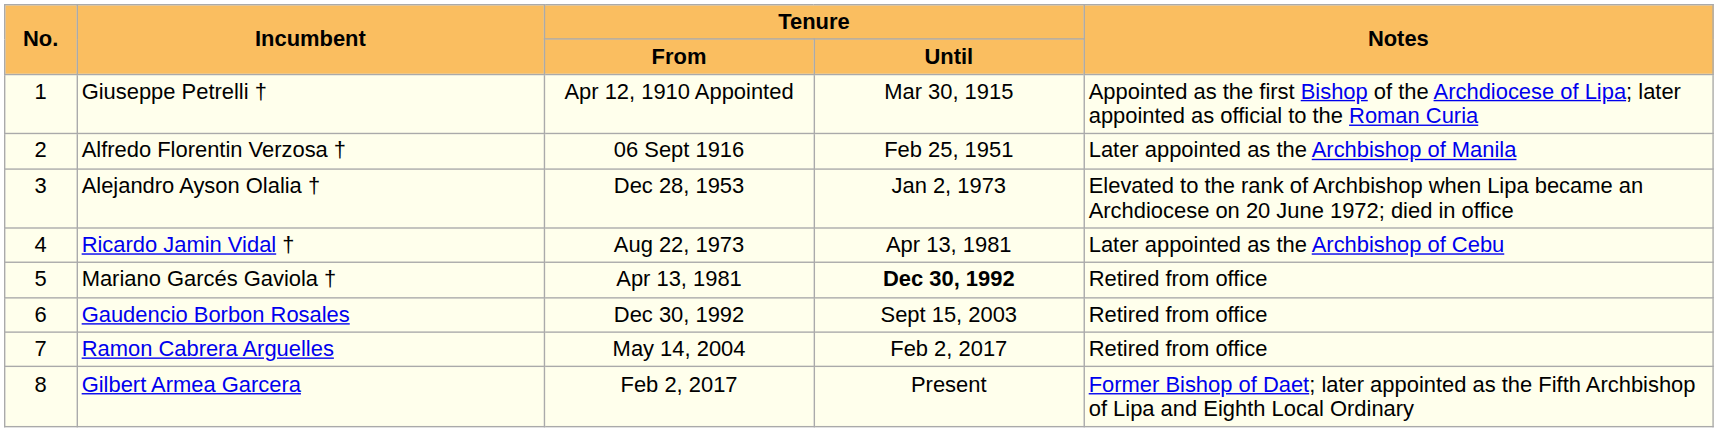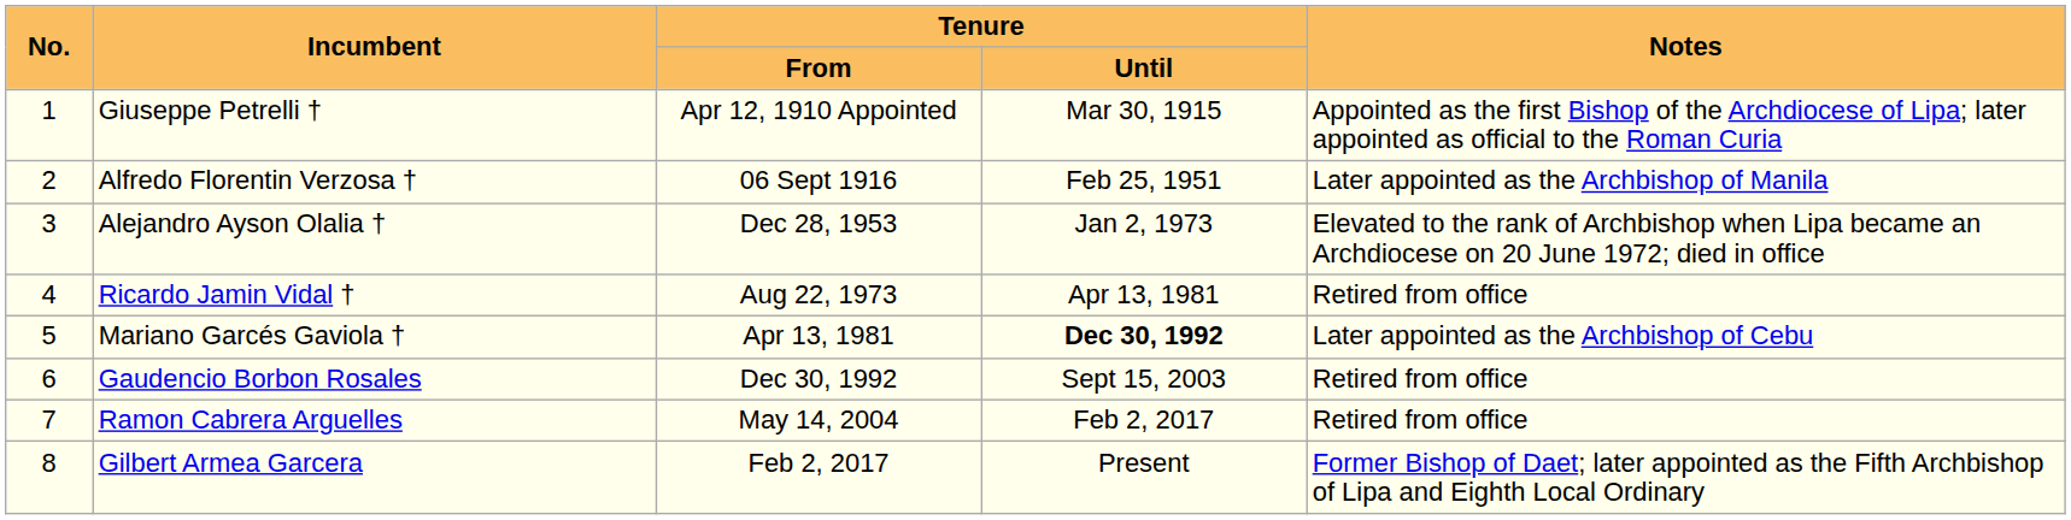Ricardo Jamin Vidal † | Notes: Later appointed as the Archbishop of Cebu -> Retired from office
Mariano Garcés Gaviola † | Notes: Retired from office -> Later appointed as the Archbishop of Cebu
